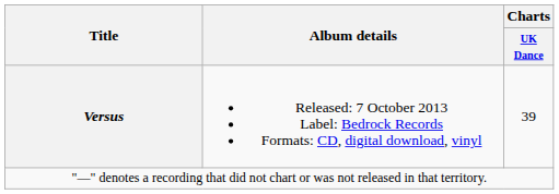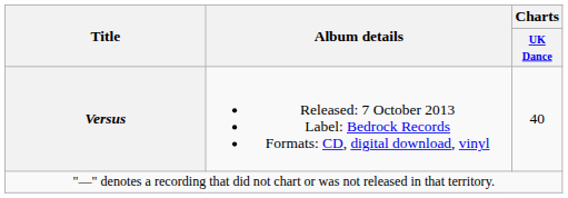Versus | Charts / UK Dance: 39 -> 40
